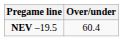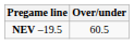NEV –19.5 | Over/under: 60.4 -> 60.5
